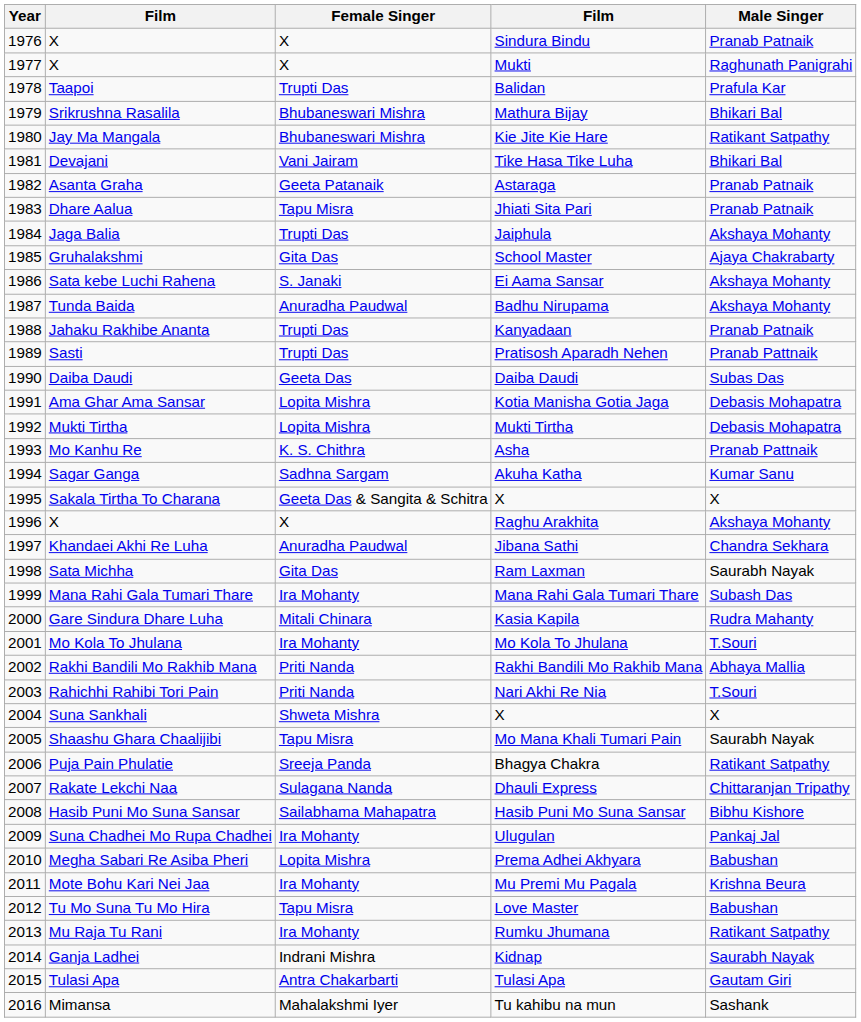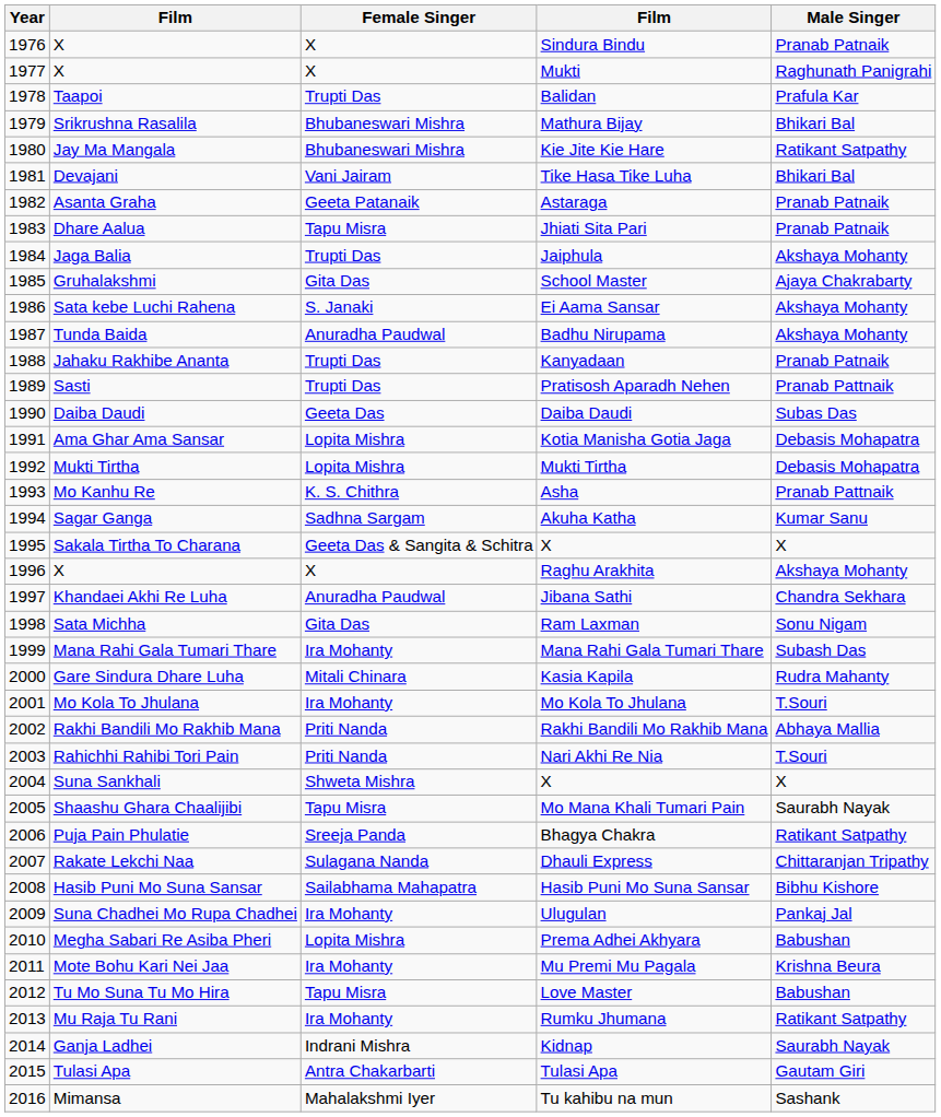Ram Laxman | Male Singer: Saurabh Nayak -> Sonu Nigam
